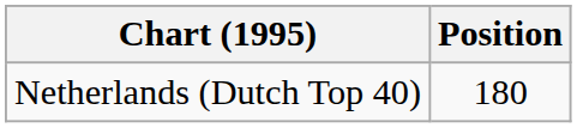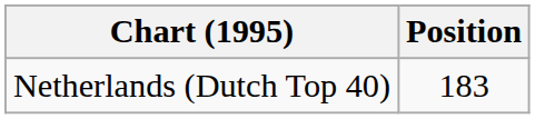Netherlands (Dutch Top 40) | Position: 180 -> 183
